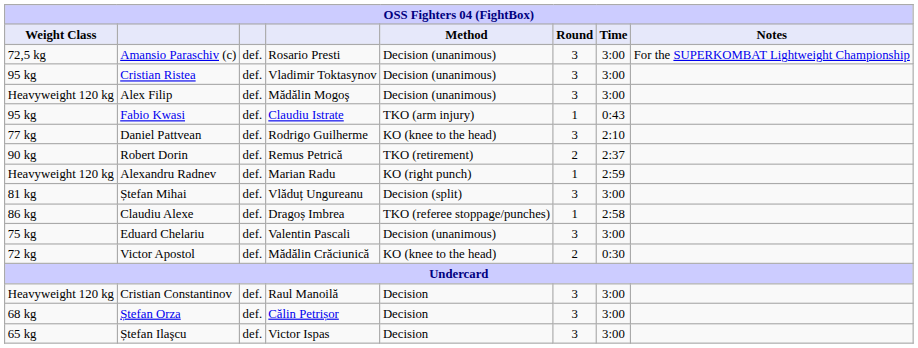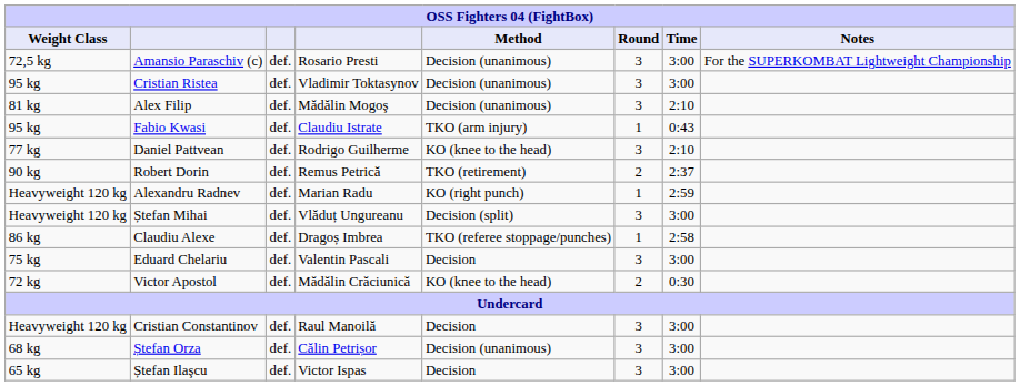Alex Filip | Weight Class: Heavyweight 120 kg -> 81 kg
Alex Filip | Time: 3:00 -> 2:10
Ștefan Mihai | Weight Class: 81 kg -> Heavyweight 120 kg
Eduard Chelariu | Method: Decision (unanimous) -> Decision
Ștefan Orza | Method: Decision -> Decision (unanimous)
